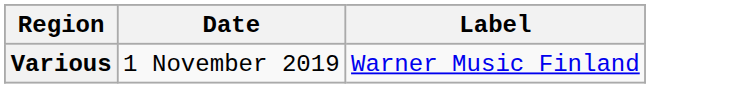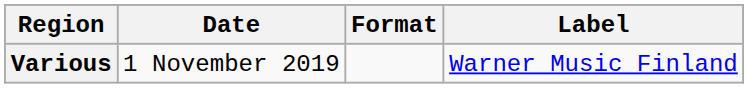+ column: Format
